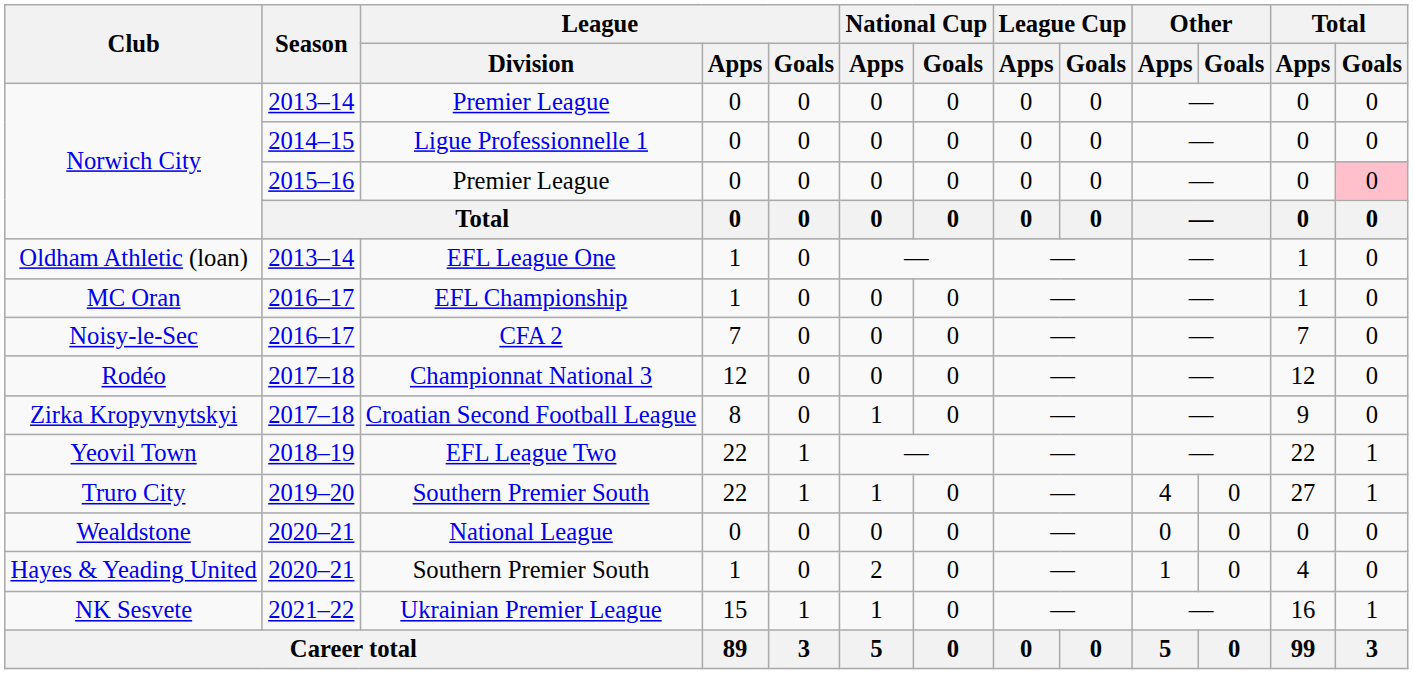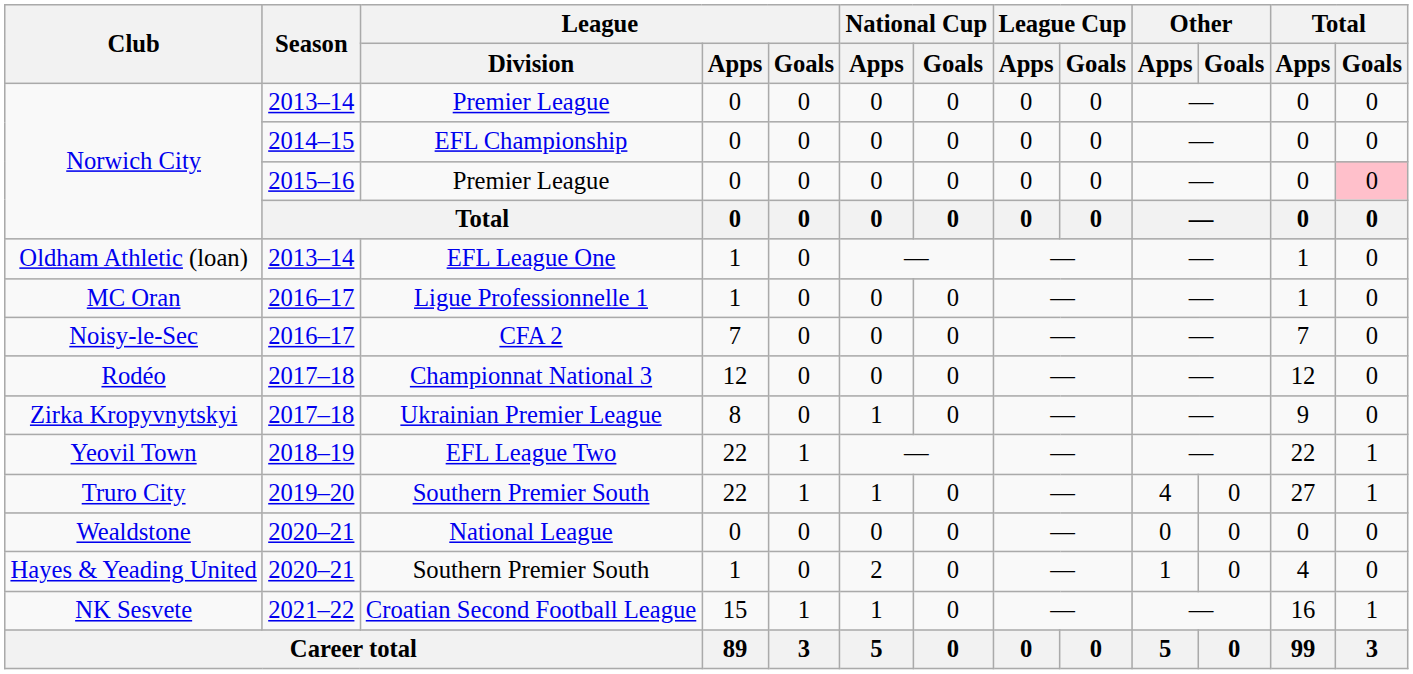Norwich City / 2014–15 | League / Division: Ligue Professionnelle 1 -> EFL Championship
MC Oran | League / Division: EFL Championship -> Ligue Professionnelle 1
Zirka Kropyvnytskyi | League / Division: Croatian Second Football League -> Ukrainian Premier League
NK Sesvete | League / Division: Ukrainian Premier League -> Croatian Second Football League
